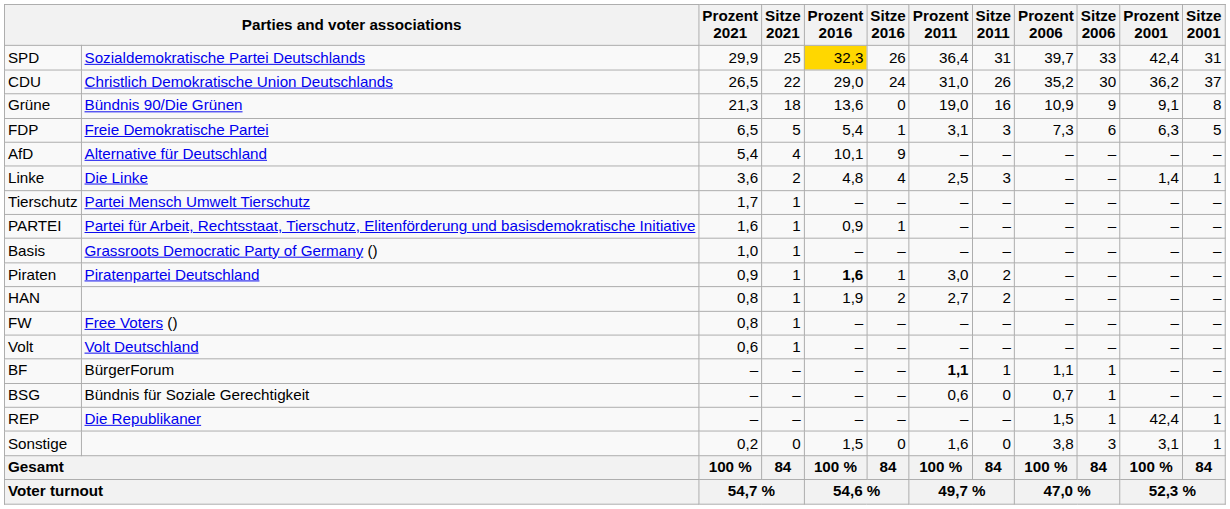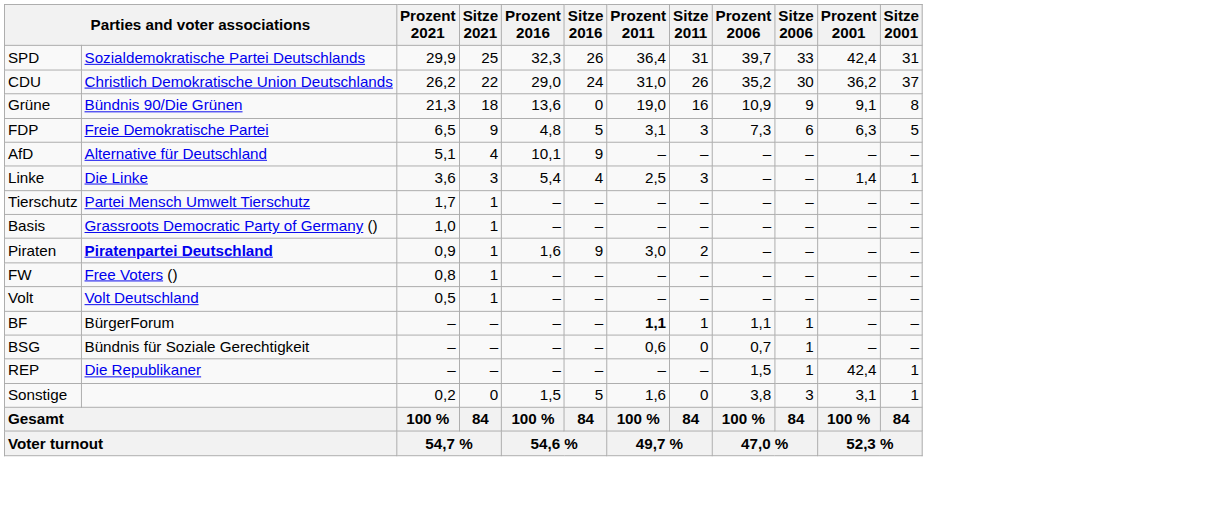SPD | Prozent 2016: gold background -> no background
CDU | Prozent 2021: 26,5 -> 26,2
FDP | Sitze 2021: 5 -> 9
FDP | Prozent 2016: 5,4 -> 4,8
FDP | Sitze 2016: 1 -> 5
AfD | Prozent 2021: 5,4 -> 5,1
Linke | Sitze 2021: 2 -> 3
Linke | Prozent 2016: 4,8 -> 5,4
- row: PARTEI | Partei für Arbeit, Rechtsstaat, Tierschutz, Elitenförderung und basisdemokratische Initiative | 1,6 | 1 | 0,9 | 1 | – | – | – | – | – | –
Piraten | column 2: normal -> bold
Piraten | Prozent 2016: bold -> normal
Piraten | Sitze 2016: 1 -> 9
- row: HAN | 0,8 | 1 | 1,9 | 2 | 2,7 | 2 | – | – | – | –
Volt | Prozent 2021: 0,6 -> 0,5
Sonstige | Sitze 2016: 0 -> 5
